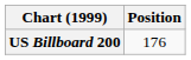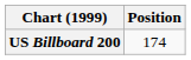US Billboard 200 | Position: 176 -> 174
